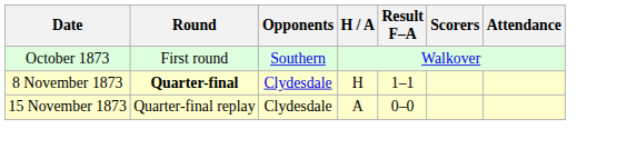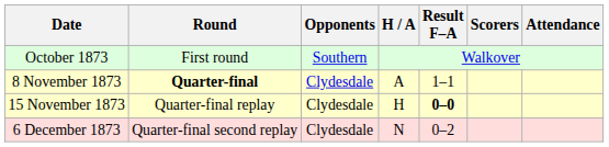8 November 1873 | H / A: H -> A
15 November 1873 | H / A: A -> H
15 November 1873 | Result F–A: normal -> bold
+ row: 6 December 1873 | Quarter-final second replay | Clydesdale | N | 0–2
